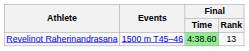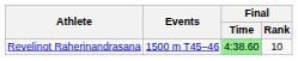Revelinot Raherinandrasana | Final / Rank: 13 -> 10
